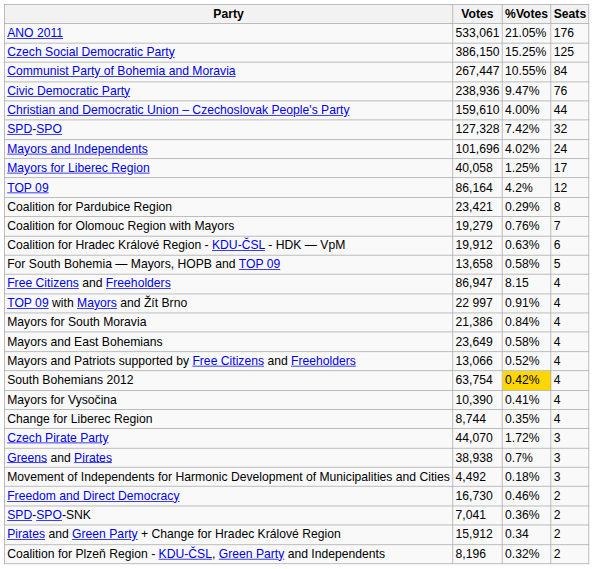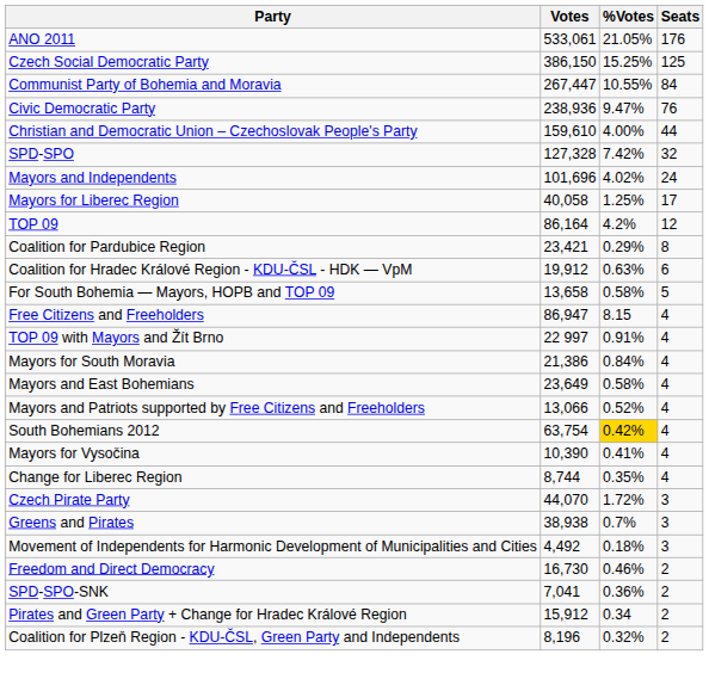- row: Coalition for Olomouc Region with Mayors | 19,279 | 0.76% | 7
